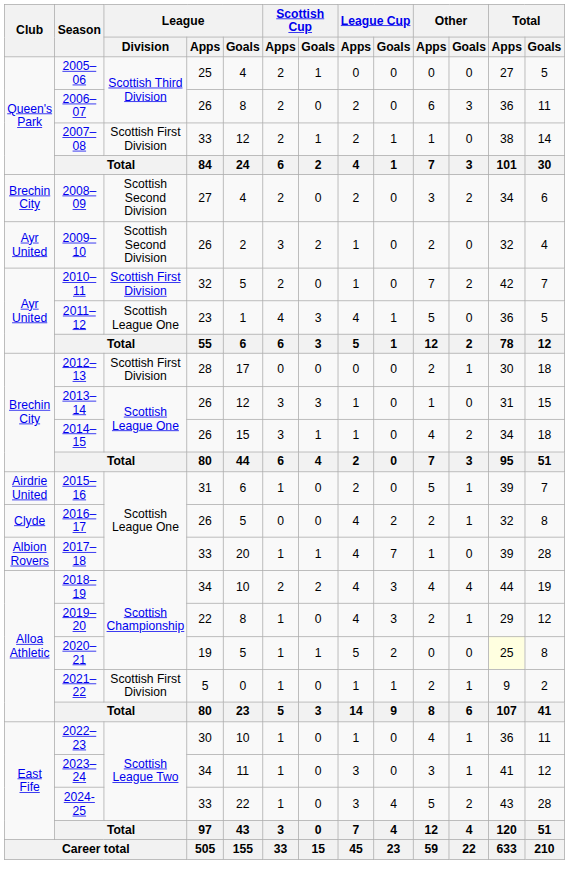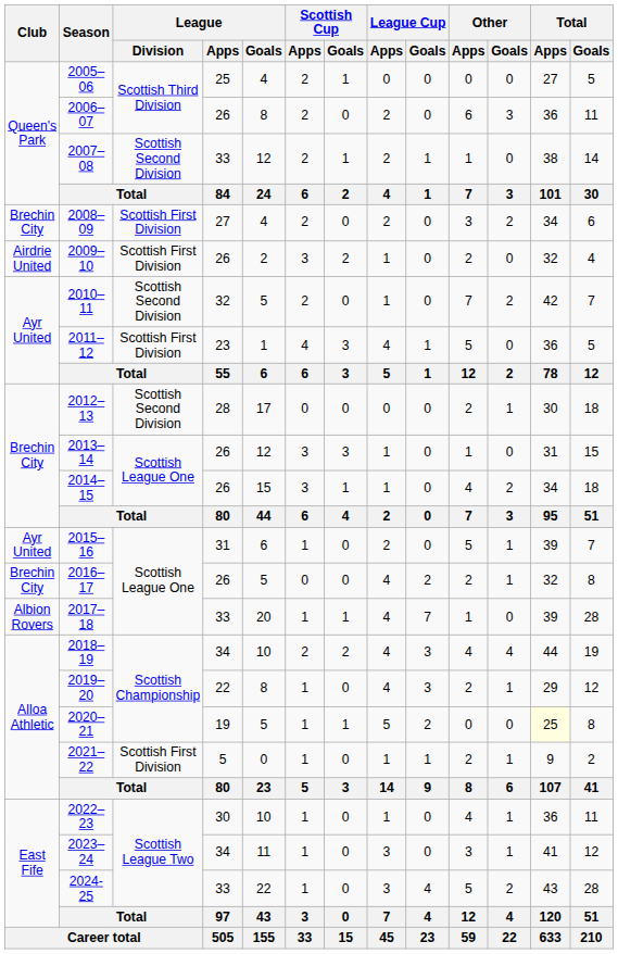2007–08 | League / Division: Scottish First Division -> Scottish Second Division
2008–09 | League / Division: Scottish Second Division -> Scottish First Division
2009–10 | Club: Ayr United -> Airdrie United
2009–10 | League / Division: Scottish Second Division -> Scottish First Division
2010–11 | League / Division: Scottish First Division -> Scottish Second Division
2011–12 | League / Division: Scottish League One -> Scottish First Division
2012–13 | League / Division: Scottish First Division -> Scottish Second Division
2015–16 | Club: Airdrie United -> Ayr United
2016–17 | Club: Clyde -> Brechin City
